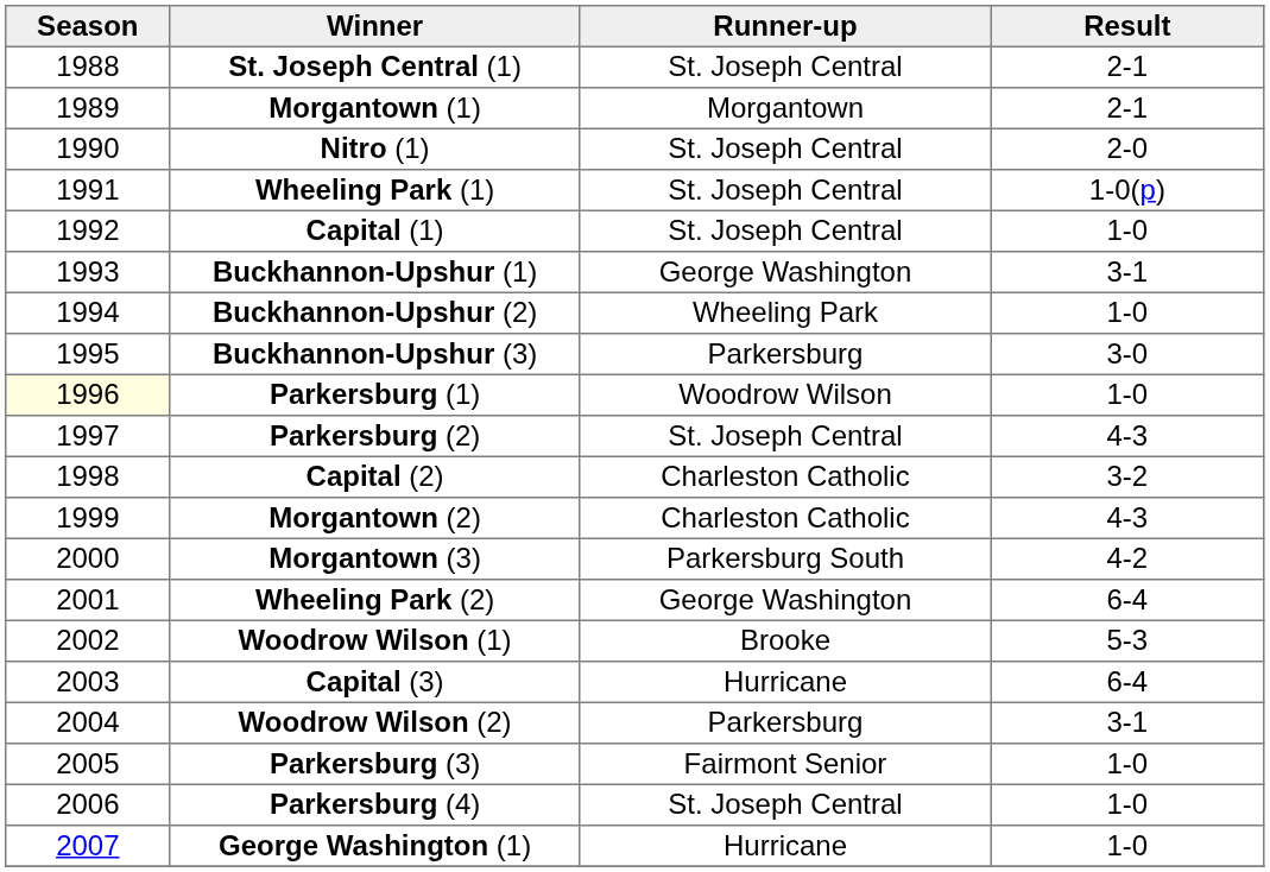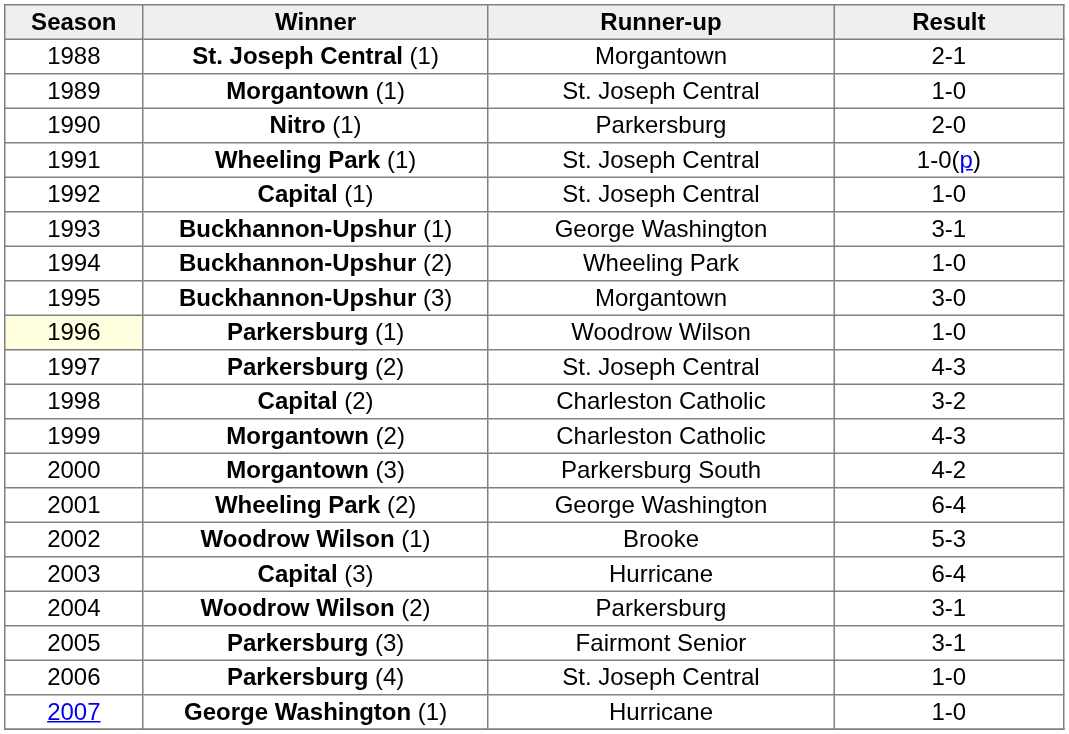St. Joseph Central (1) | Runner-up: St. Joseph Central -> Morgantown
Morgantown (1) | Runner-up: Morgantown -> St. Joseph Central
Morgantown (1) | Result: 2-1 -> 1-0
Nitro (1) | Runner-up: St. Joseph Central -> Parkersburg
Buckhannon-Upshur (3) | Runner-up: Parkersburg -> Morgantown
Parkersburg (3) | Result: 1-0 -> 3-1
